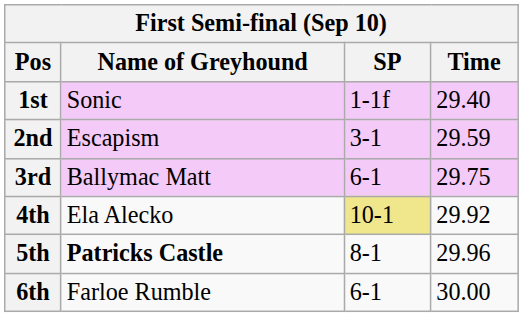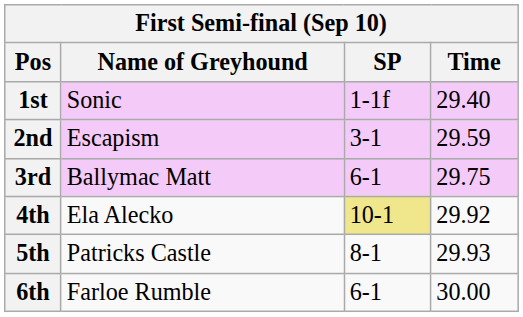5th | Name of Greyhound: bold -> normal
5th | Time: 29.96 -> 29.93
